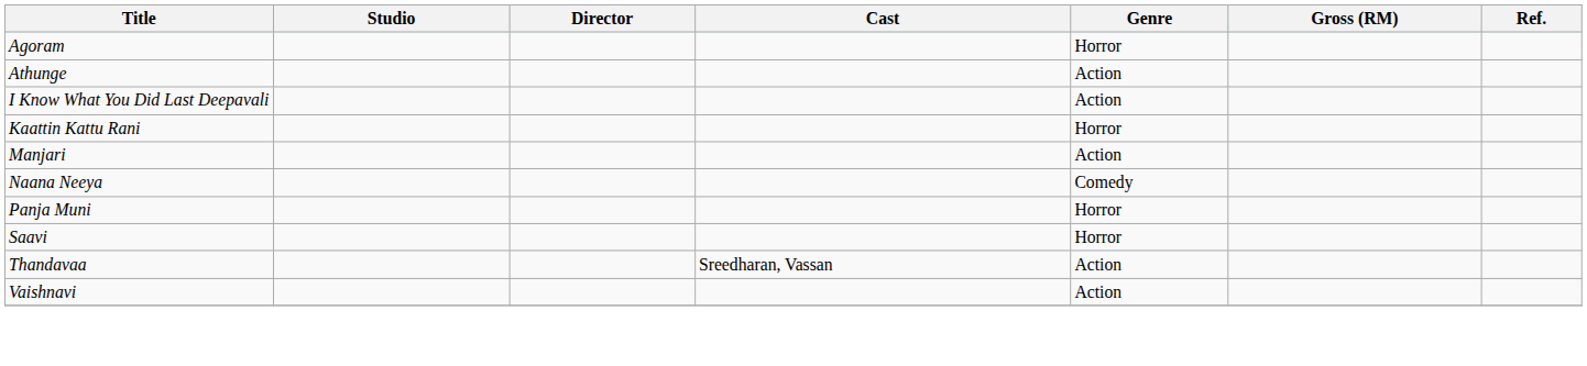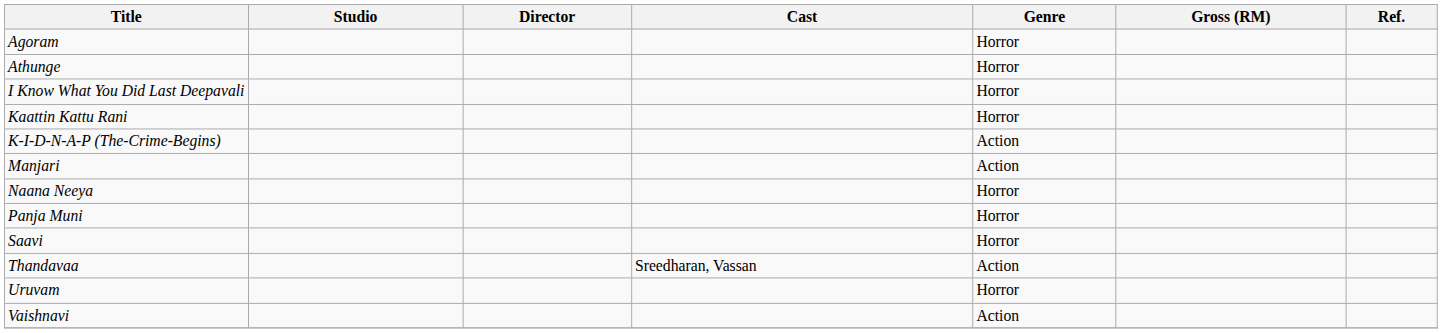Athunge | Genre: Action -> Horror
I Know What You Did Last Deepavali | Genre: Action -> Horror
+ row: K-I-D-N-A-P (The-Crime-Begins) | Action
Naana Neeya | Genre: Comedy -> Horror
+ row: Uruvam | Horror
